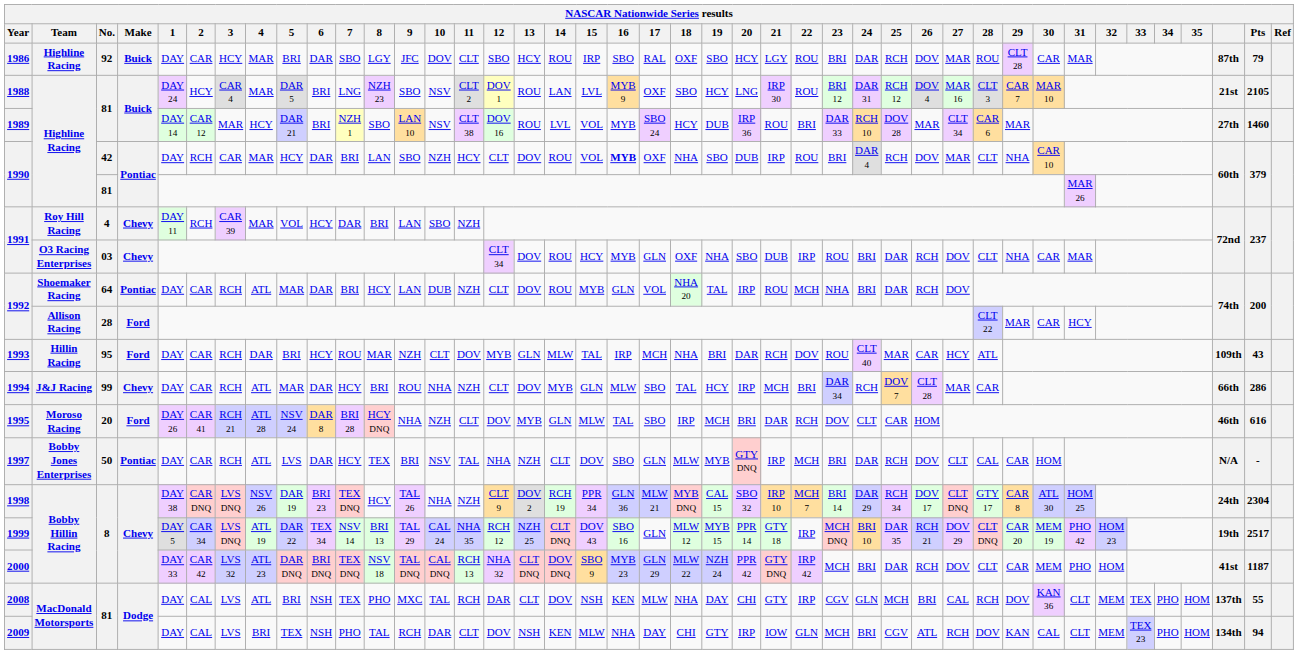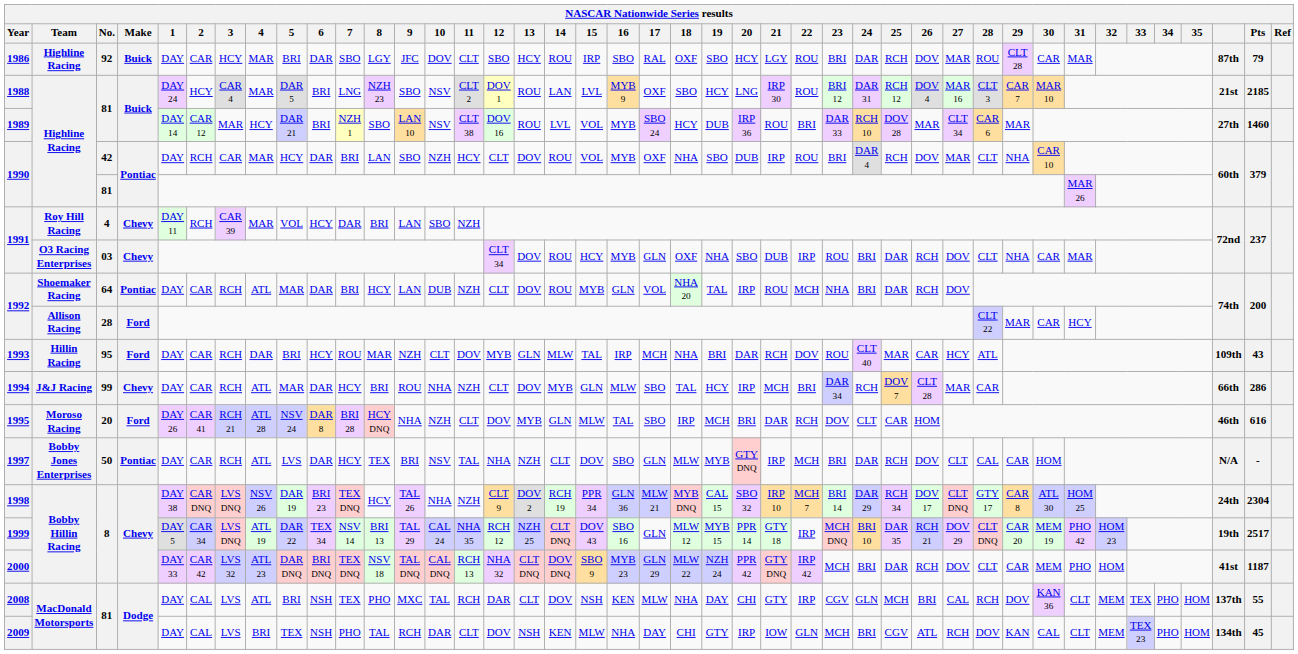1988 | Pts: 2105 -> 2185
1990 / 42 | 16: bold -> normal
2009 | Pts: 94 -> 45
